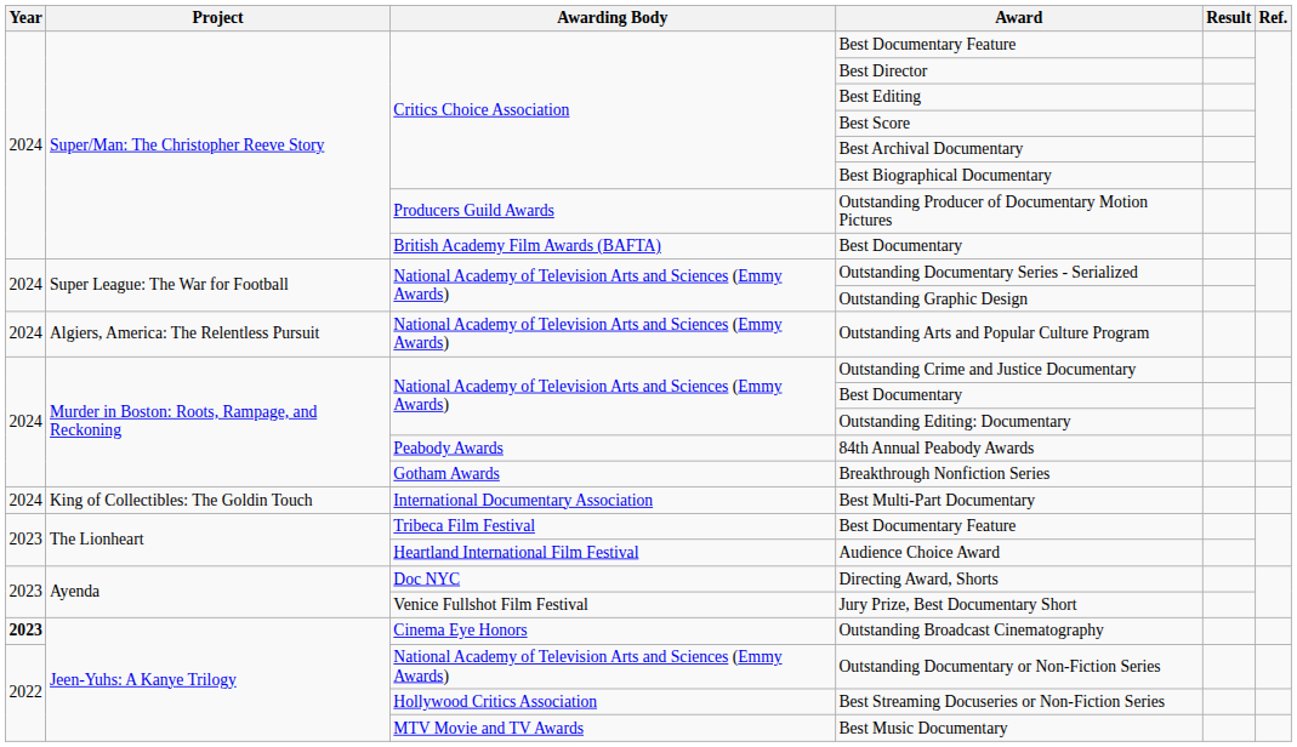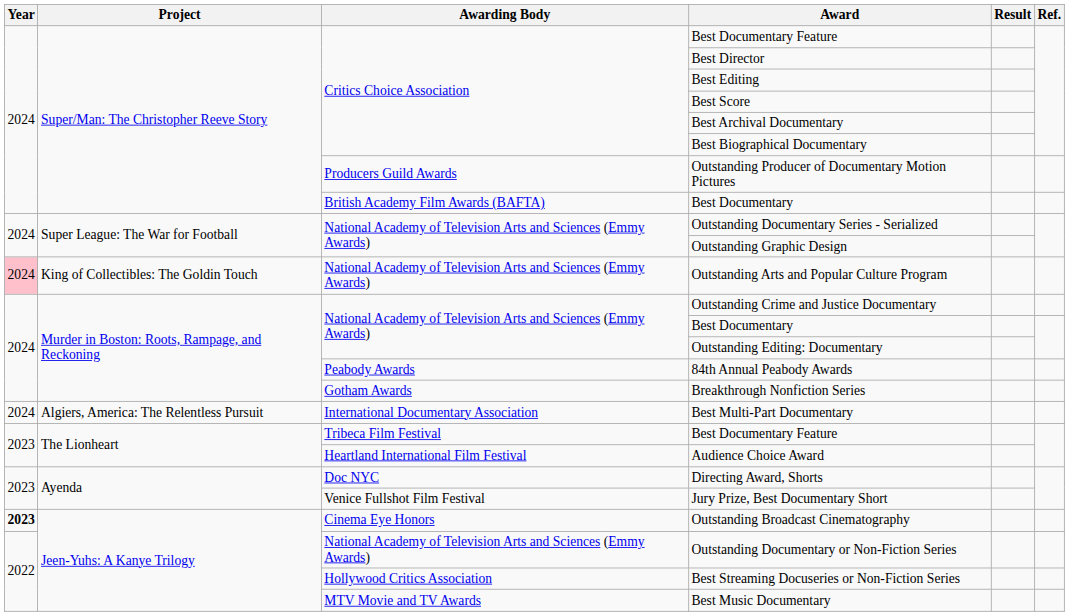Outstanding Arts and Popular Culture Program | Year: no background -> pink background
Outstanding Arts and Popular Culture Program | Project: Algiers, America: The Relentless Pursuit -> King of Collectibles: The Goldin Touch
Best Multi-Part Documentary | Project: King of Collectibles: The Goldin Touch -> Algiers, America: The Relentless Pursuit
